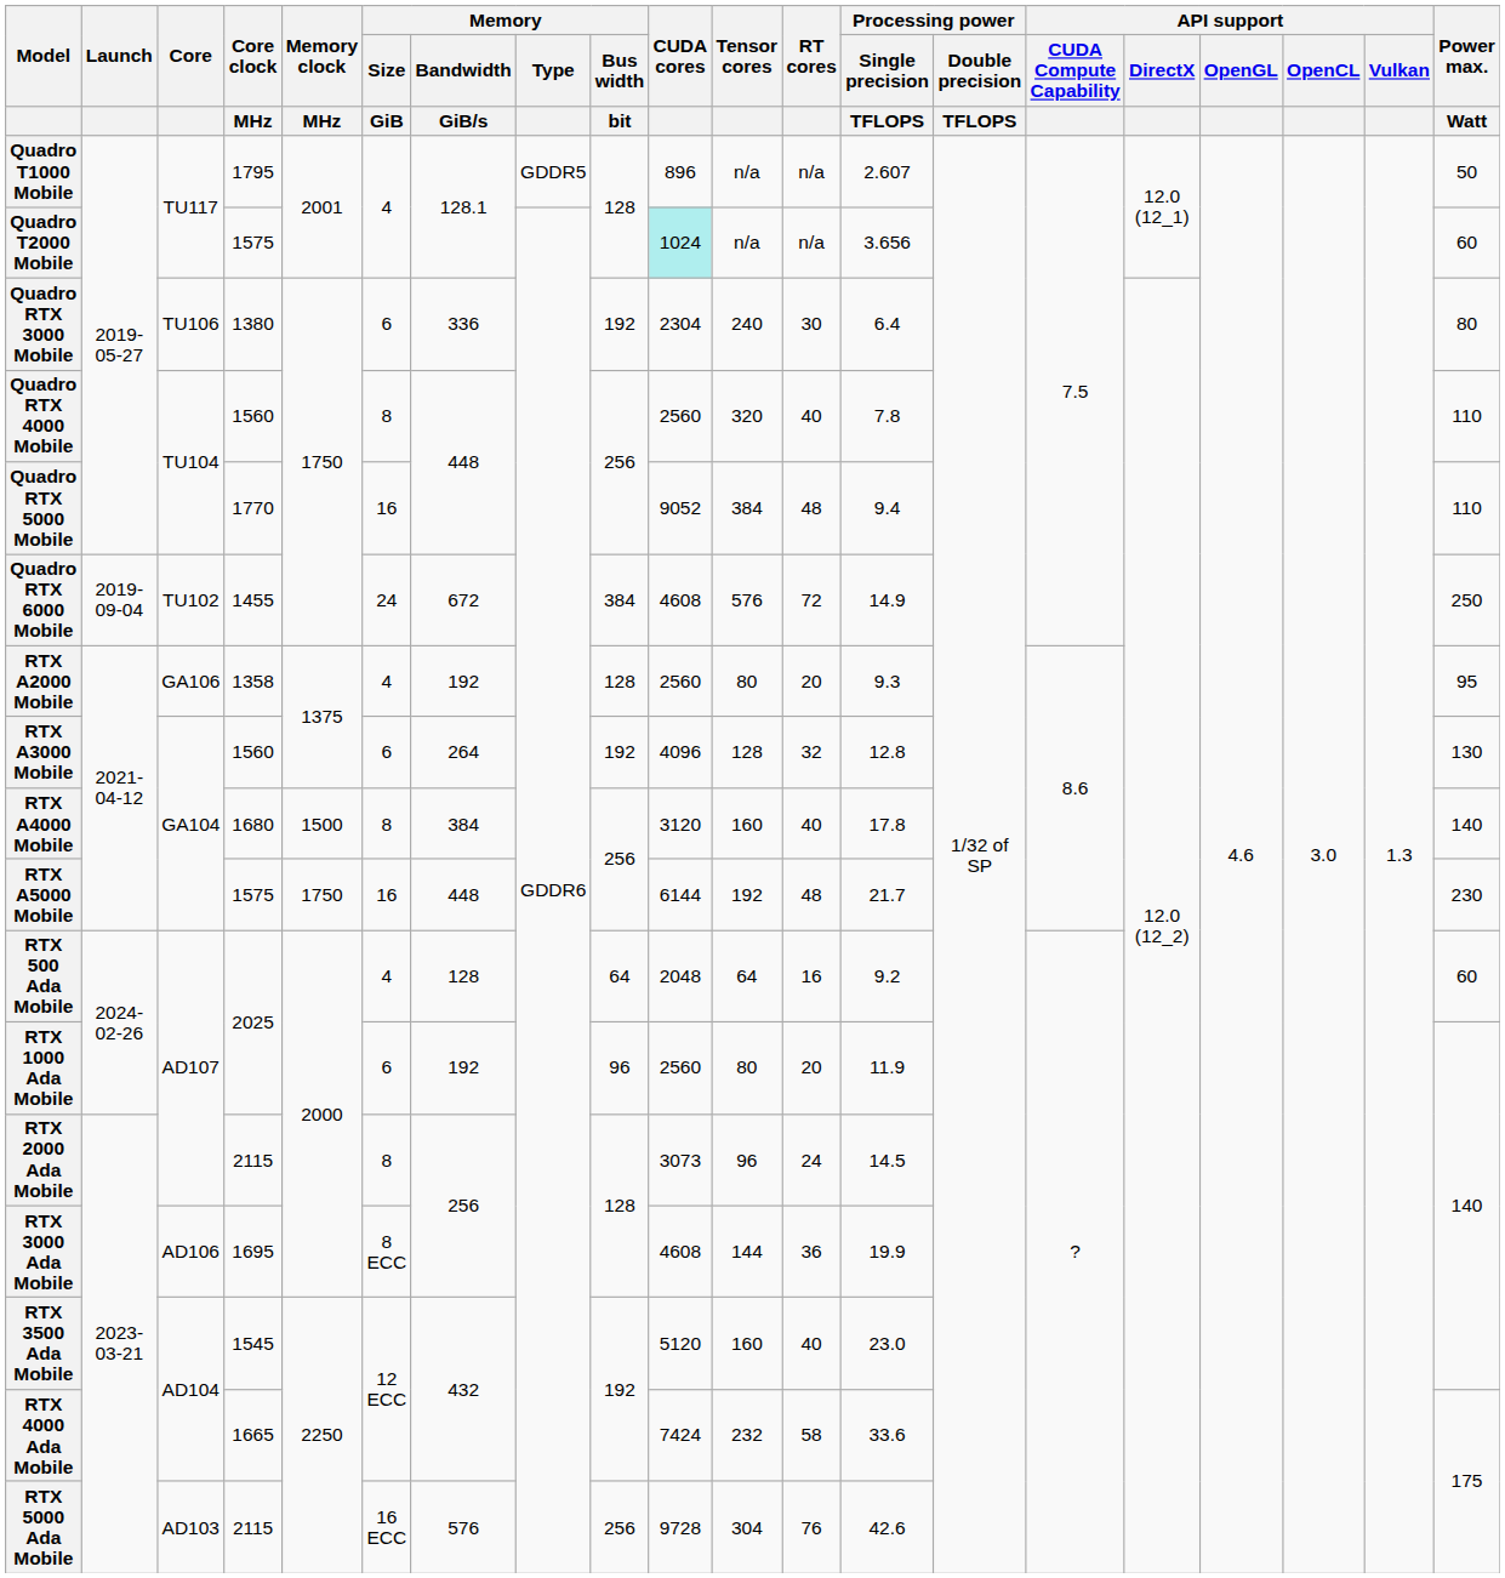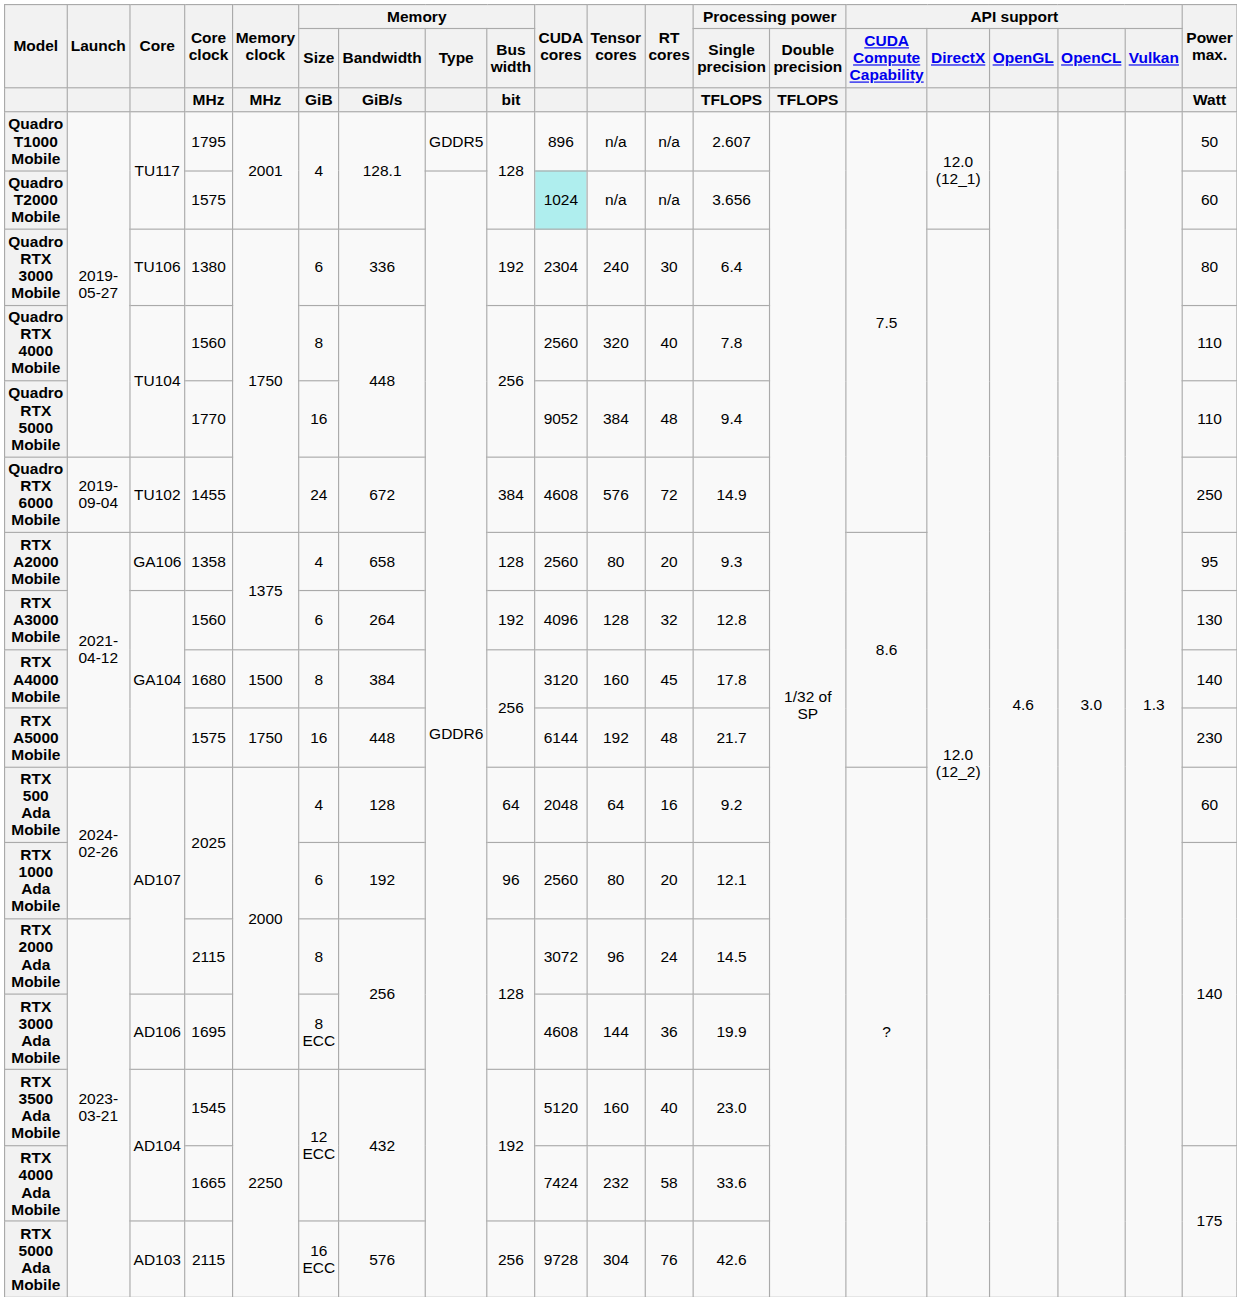RTX A2000 Mobile | Memory / Bandwidth / GiB/s: 192 -> 658
RTX A4000 Mobile | RT cores: 40 -> 45
RTX 1000 Ada Mobile | Processing power / Single precision / TFLOPS: 11.9 -> 12.1
RTX 2000 Ada Mobile | CUDA cores: 3073 -> 3072
